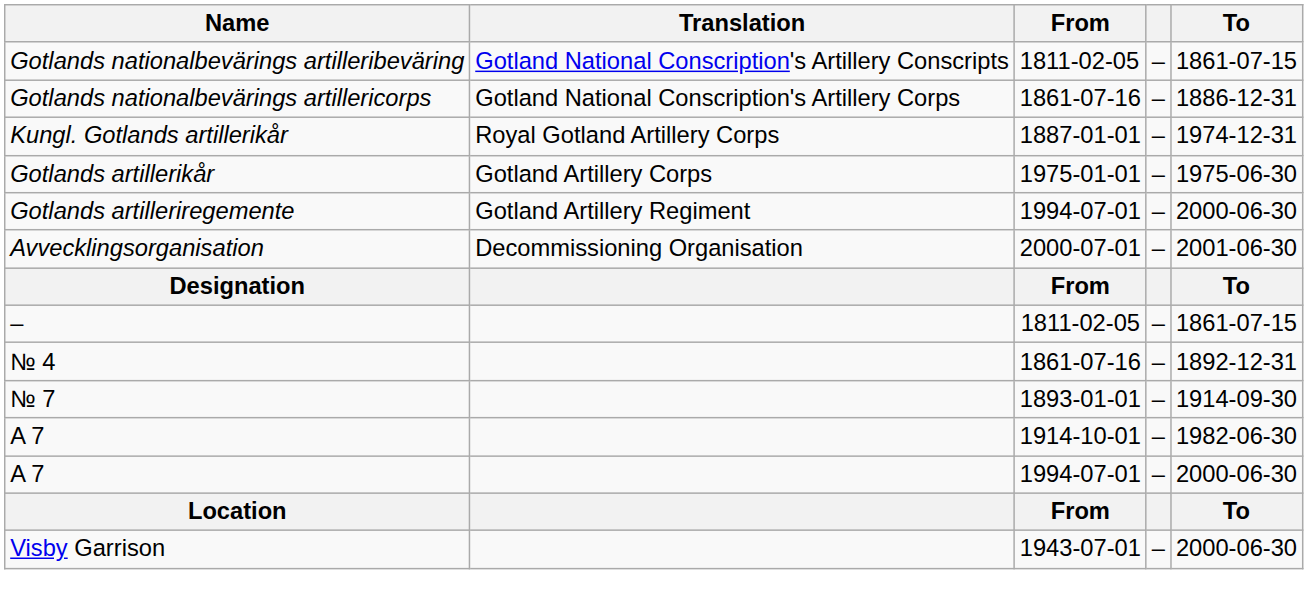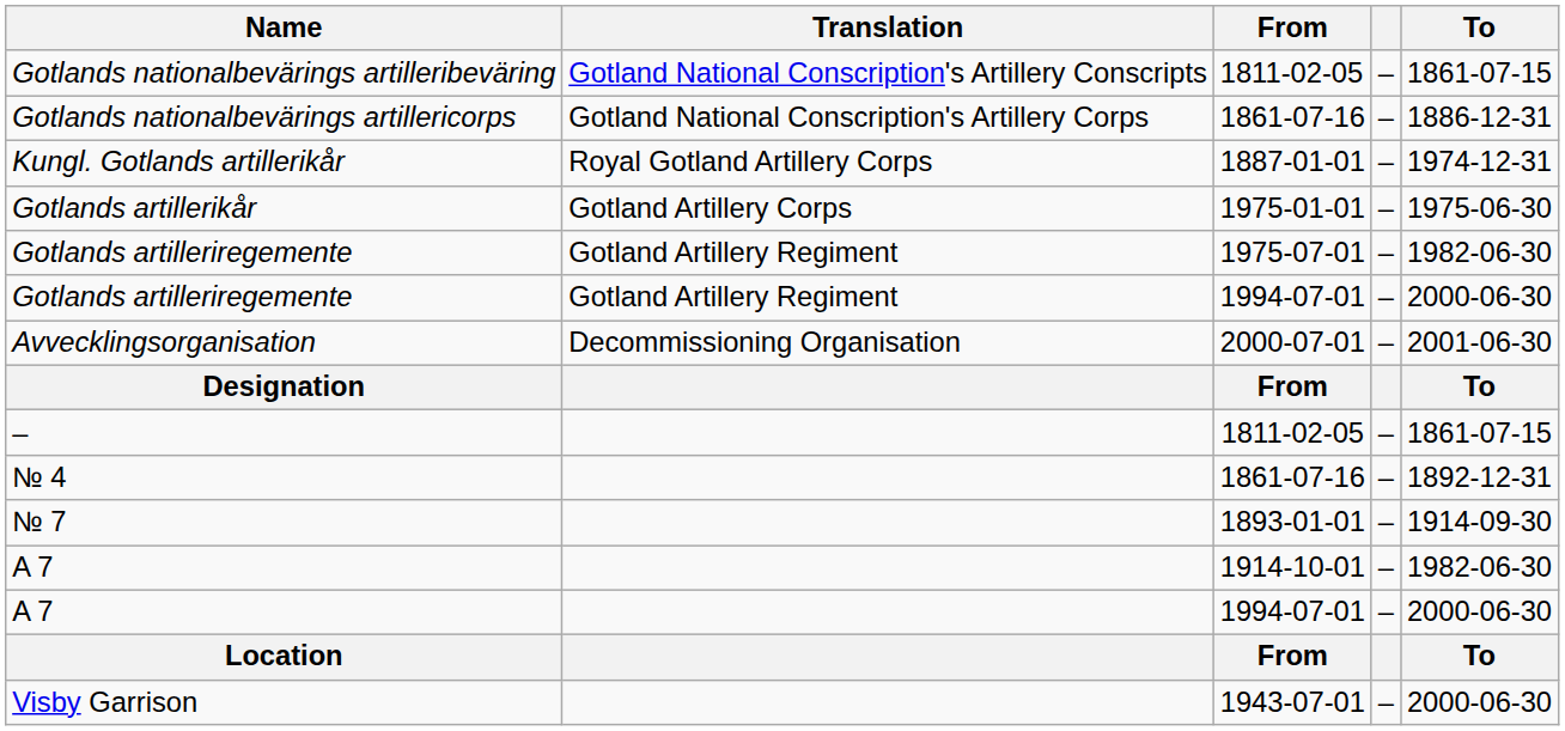+ row: Gotlands artilleriregemente | Gotland Artillery Regiment | 1975-07-01 | – | 1982-06-30
